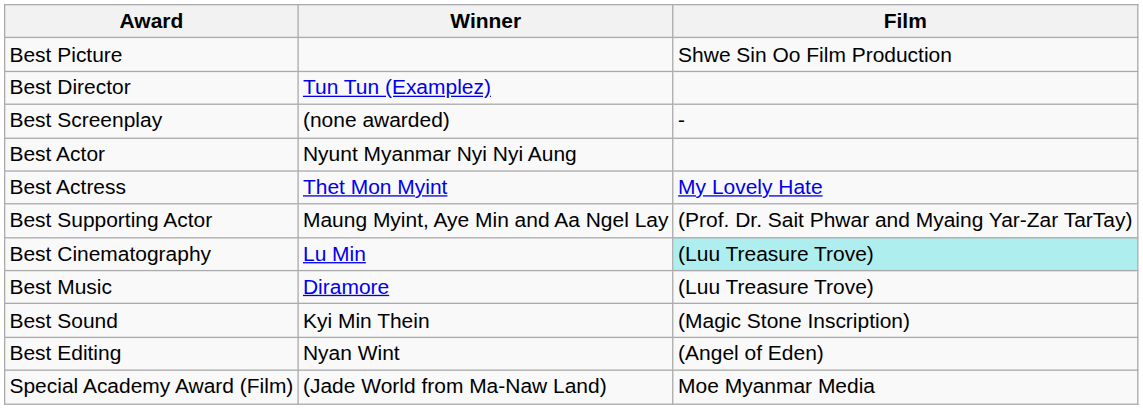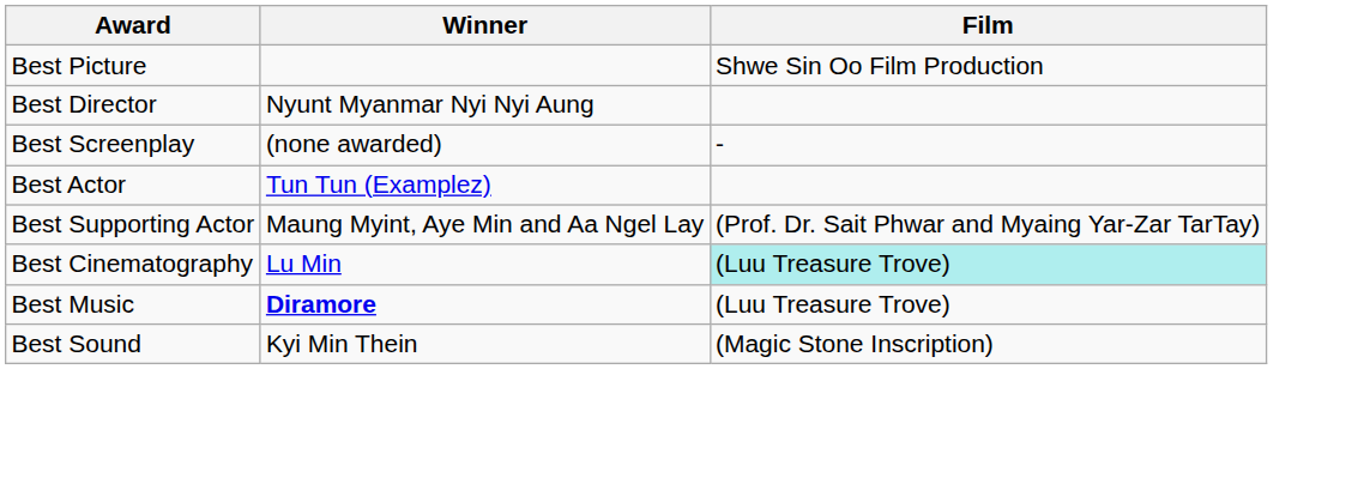Best Director | Winner: Tun Tun (Examplez) -> Nyunt Myanmar Nyi Nyi Aung
Best Actor | Winner: Nyunt Myanmar Nyi Nyi Aung -> Tun Tun (Examplez)
- row: Best Actress | Thet Mon Myint | My Lovely Hate
Best Music | Winner: normal -> bold
- row: Best Editing | Nyan Wint | (Angel of Eden)
- row: Special Academy Award (Film) | (Jade World from Ma-Naw Land) | Moe Myanmar Media
